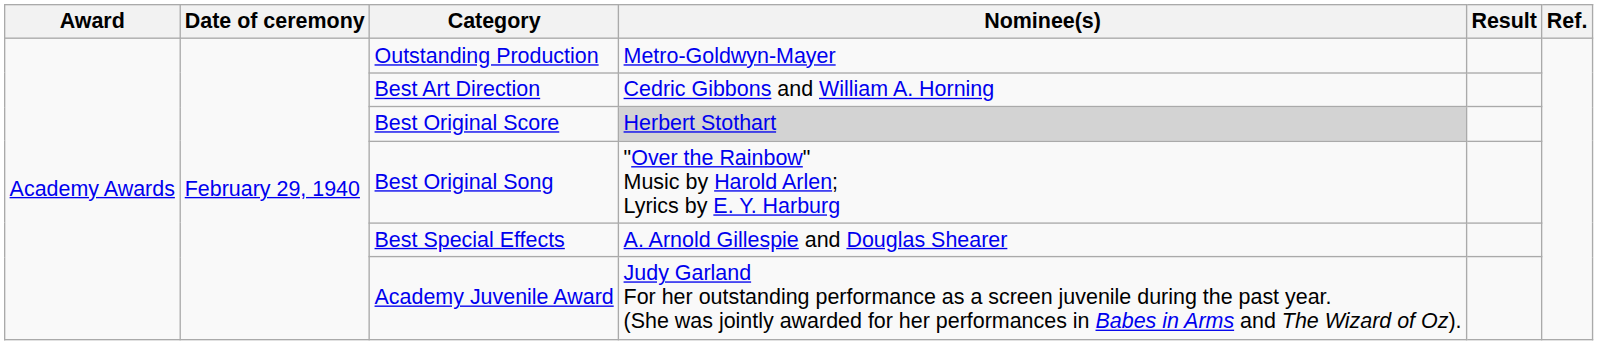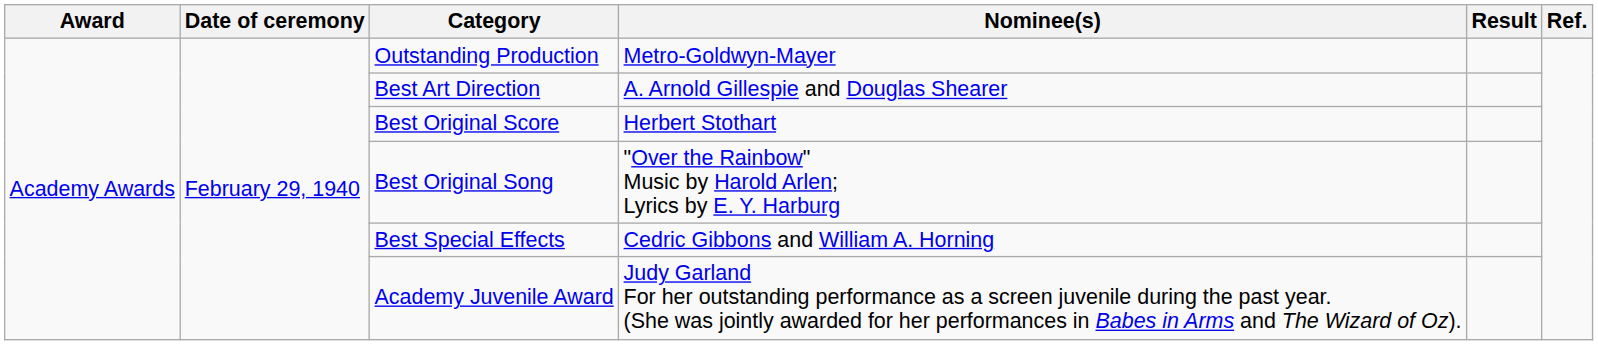Best Art Direction | Nominee(s): Cedric Gibbons and William A. Horning -> A. Arnold Gillespie and Douglas Shearer
Best Original Score | Nominee(s): lightgrey background -> no background
Best Special Effects | Nominee(s): A. Arnold Gillespie and Douglas Shearer -> Cedric Gibbons and William A. Horning
